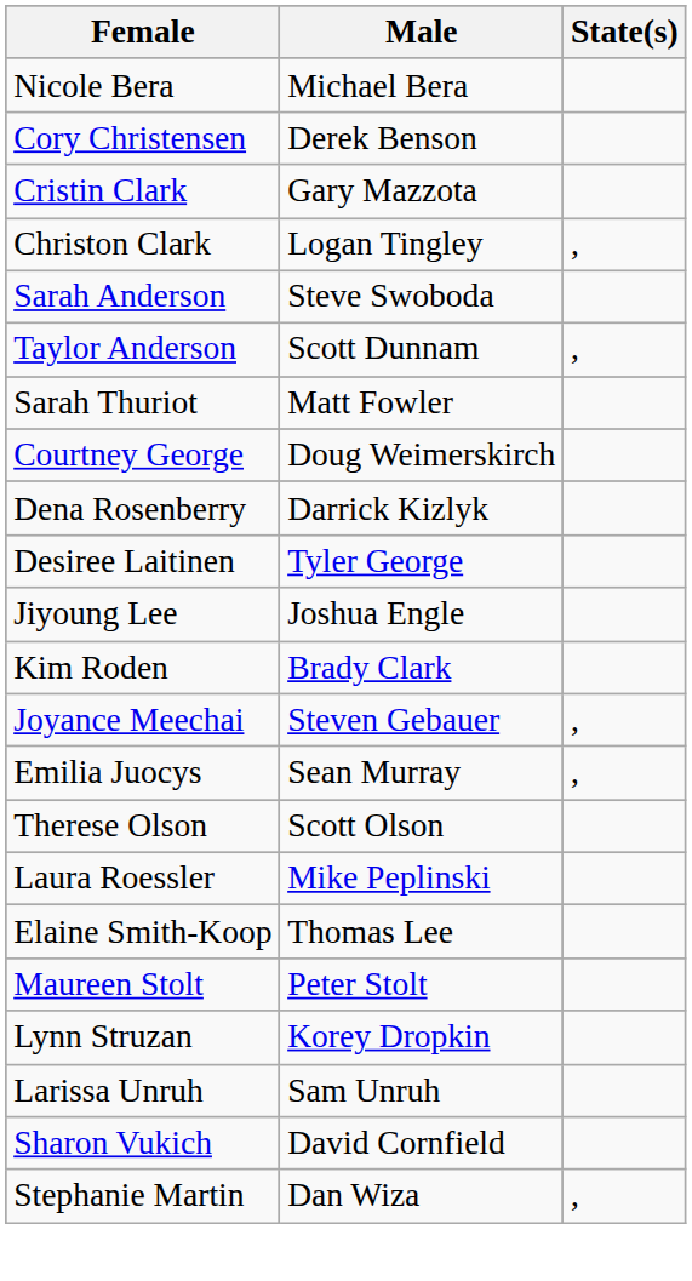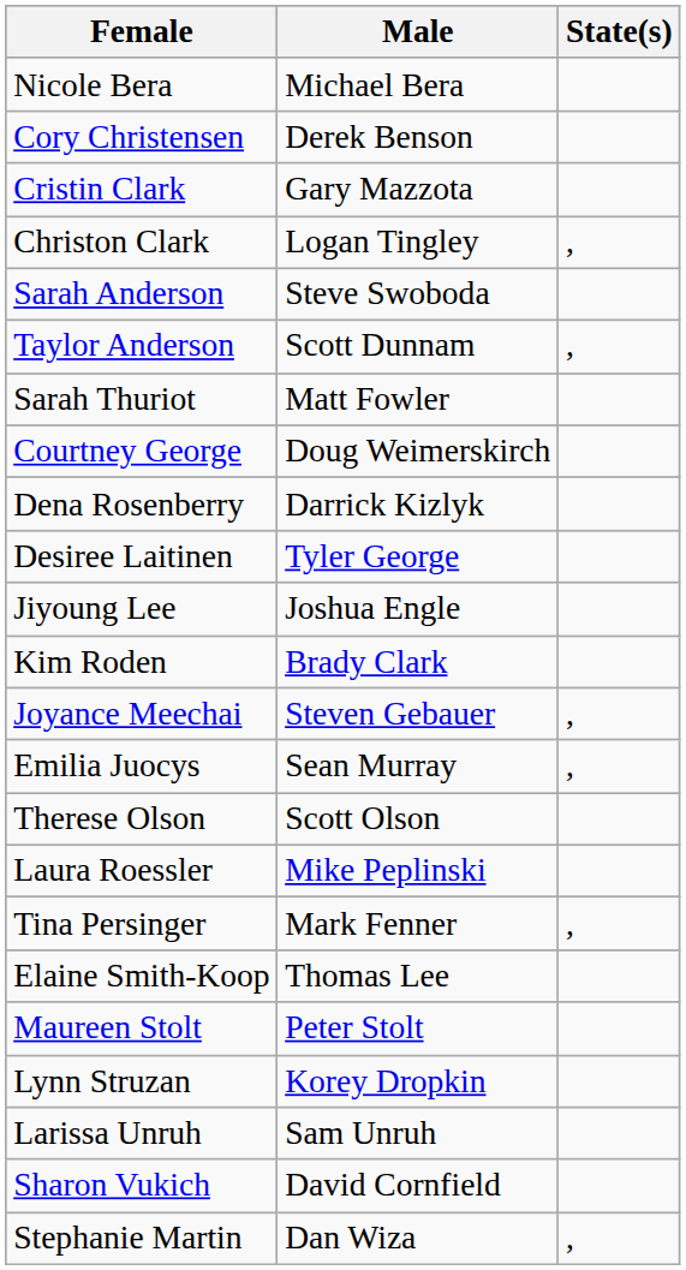+ row: Tina Persinger | Mark Fenner | ,
